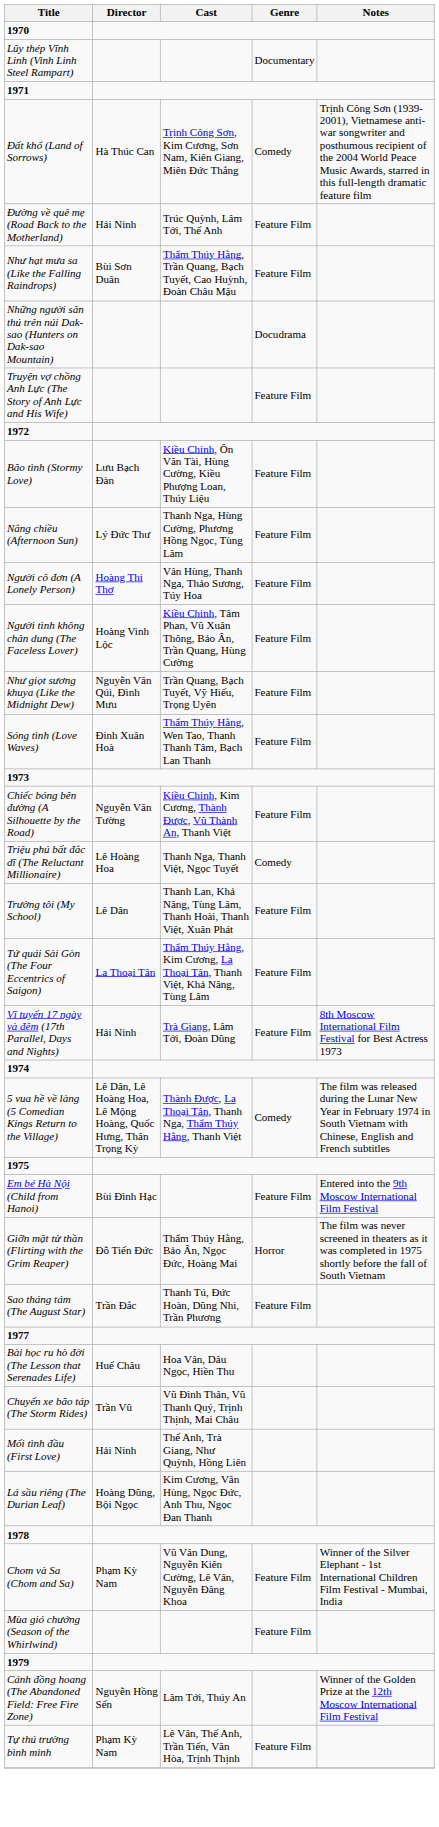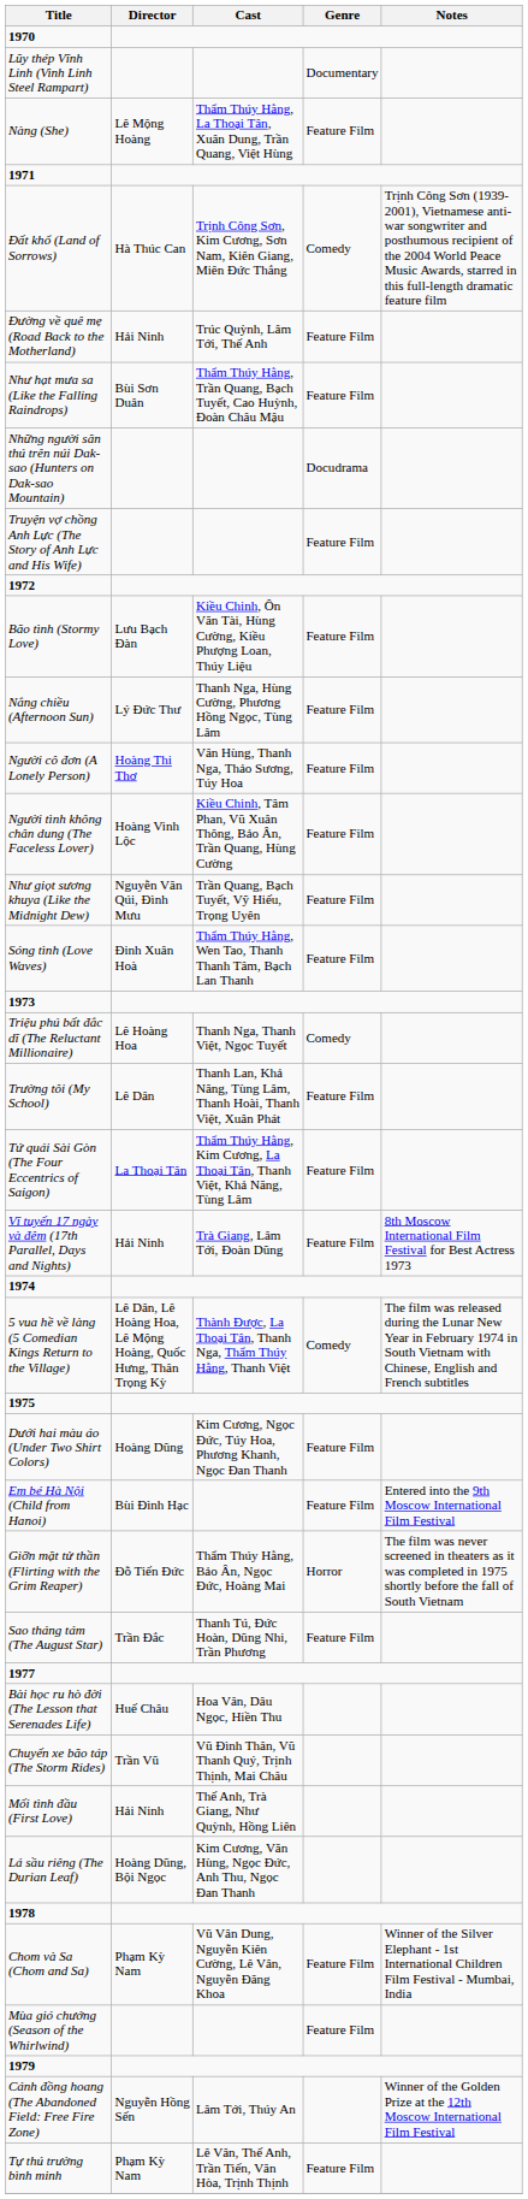+ row: Nàng (She) | Lê Mộng Hoàng | Thẩm Thúy Hằng, La Thoại Tân, Xuân Dung, Trần Quang, Việt Hùng | Feature Film
- row: Chiếc bóng bên đường (A Silhouette by the Road) | Nguyễn Văn Tường | Kiều Chinh, Kim Cương, Thành Được, Vũ Thành An, Thanh Việt | Feature Film
+ row: Dưới hai màu áo (Under Two Shirt Colors) | Hoàng Dũng | Kim Cương, Ngọc Đức, Túy Hoa, Phương Khanh, Ngọc Đan Thanh | Feature Film
